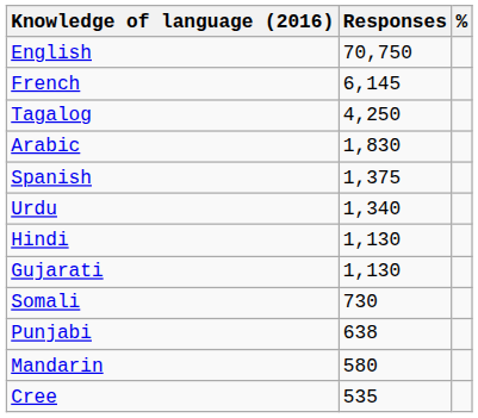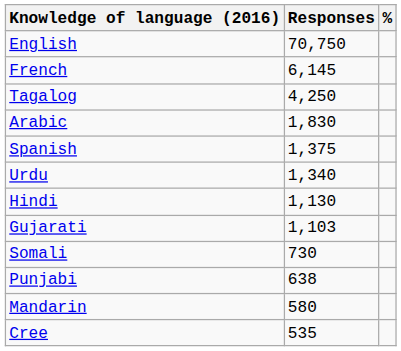Gujarati | Responses: 1,130 -> 1,103
